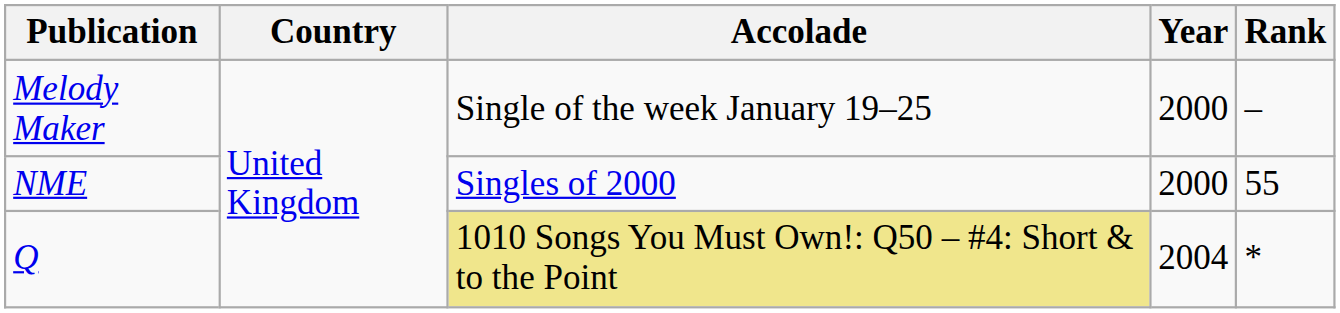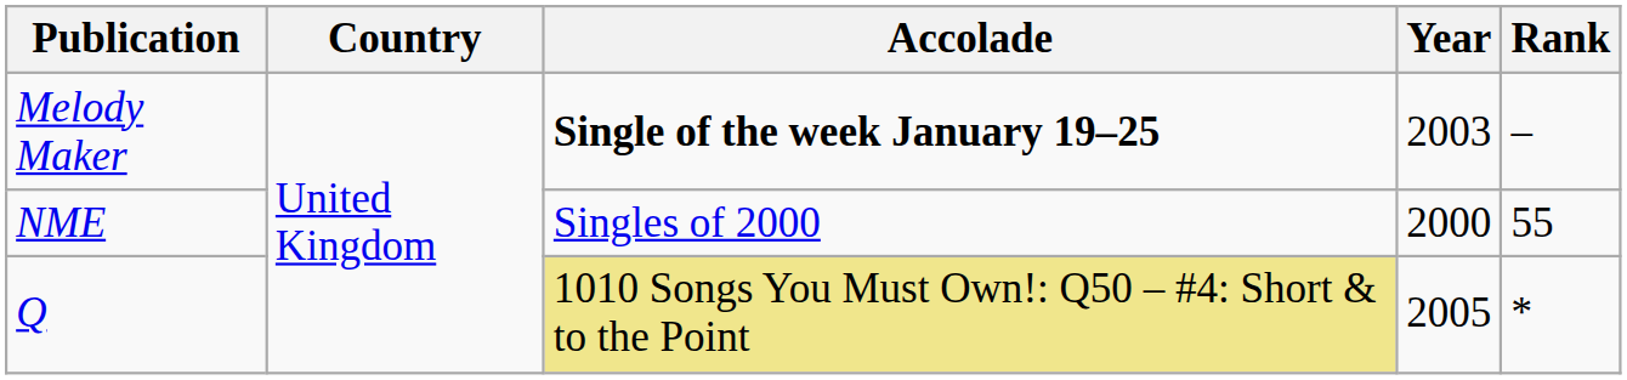Melody Maker | Accolade: normal -> bold
Melody Maker | Year: 2000 -> 2003
Q | Year: 2004 -> 2005
